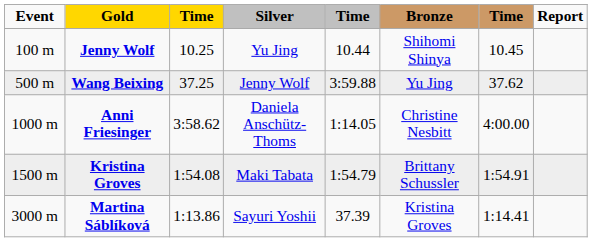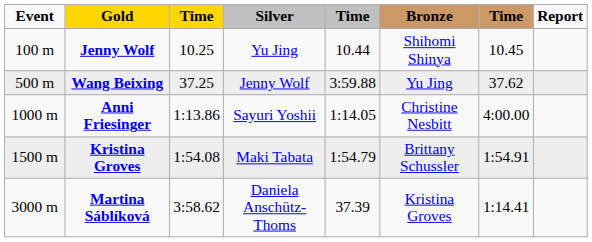Anni Friesinger | column 3: 3:58.62 -> 1:13.86
Anni Friesinger | Silver: Daniela Anschütz-Thoms -> Sayuri Yoshii
Martina Sáblíková | column 3: 1:13.86 -> 3:58.62
Martina Sáblíková | Silver: Sayuri Yoshii -> Daniela Anschütz-Thoms
